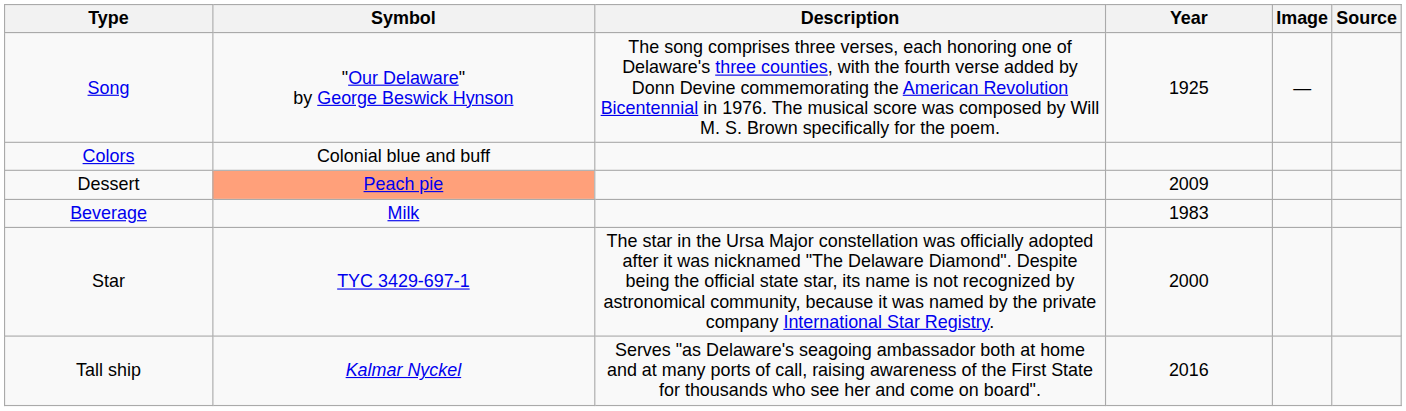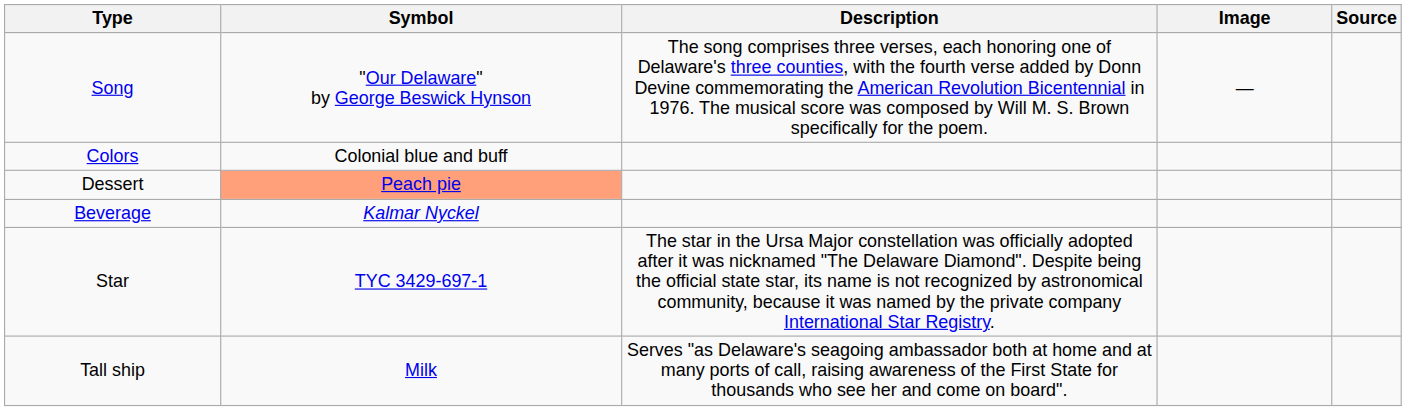- column: Year | 1925 | 2009 | 1983 | 2000 | 2016
Beverage | Symbol: Milk -> Kalmar Nyckel
Tall ship | Symbol: Kalmar Nyckel -> Milk
